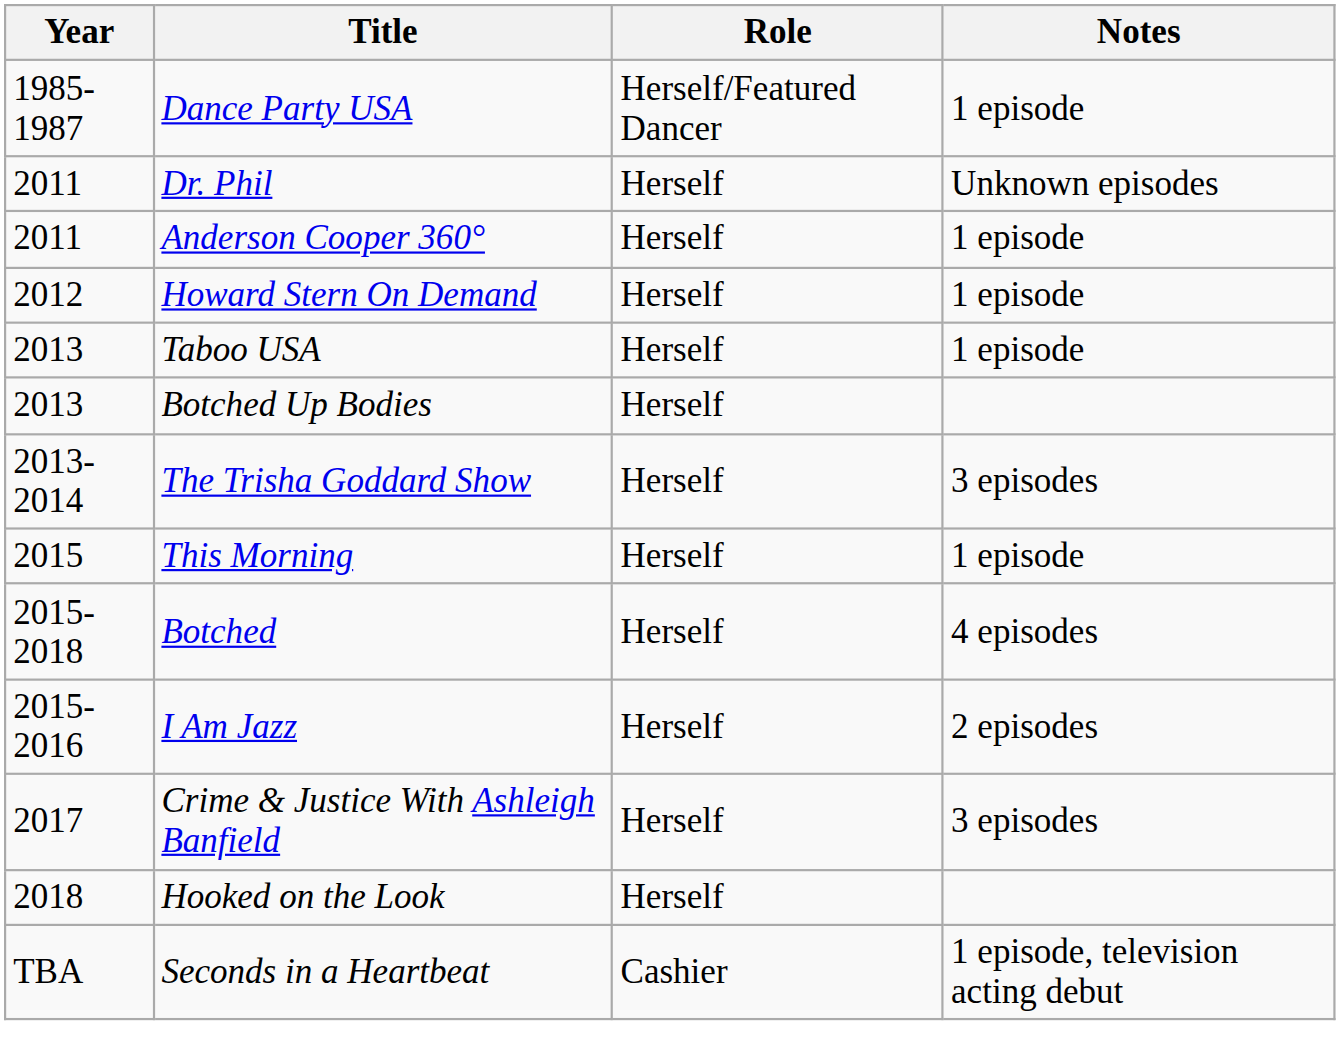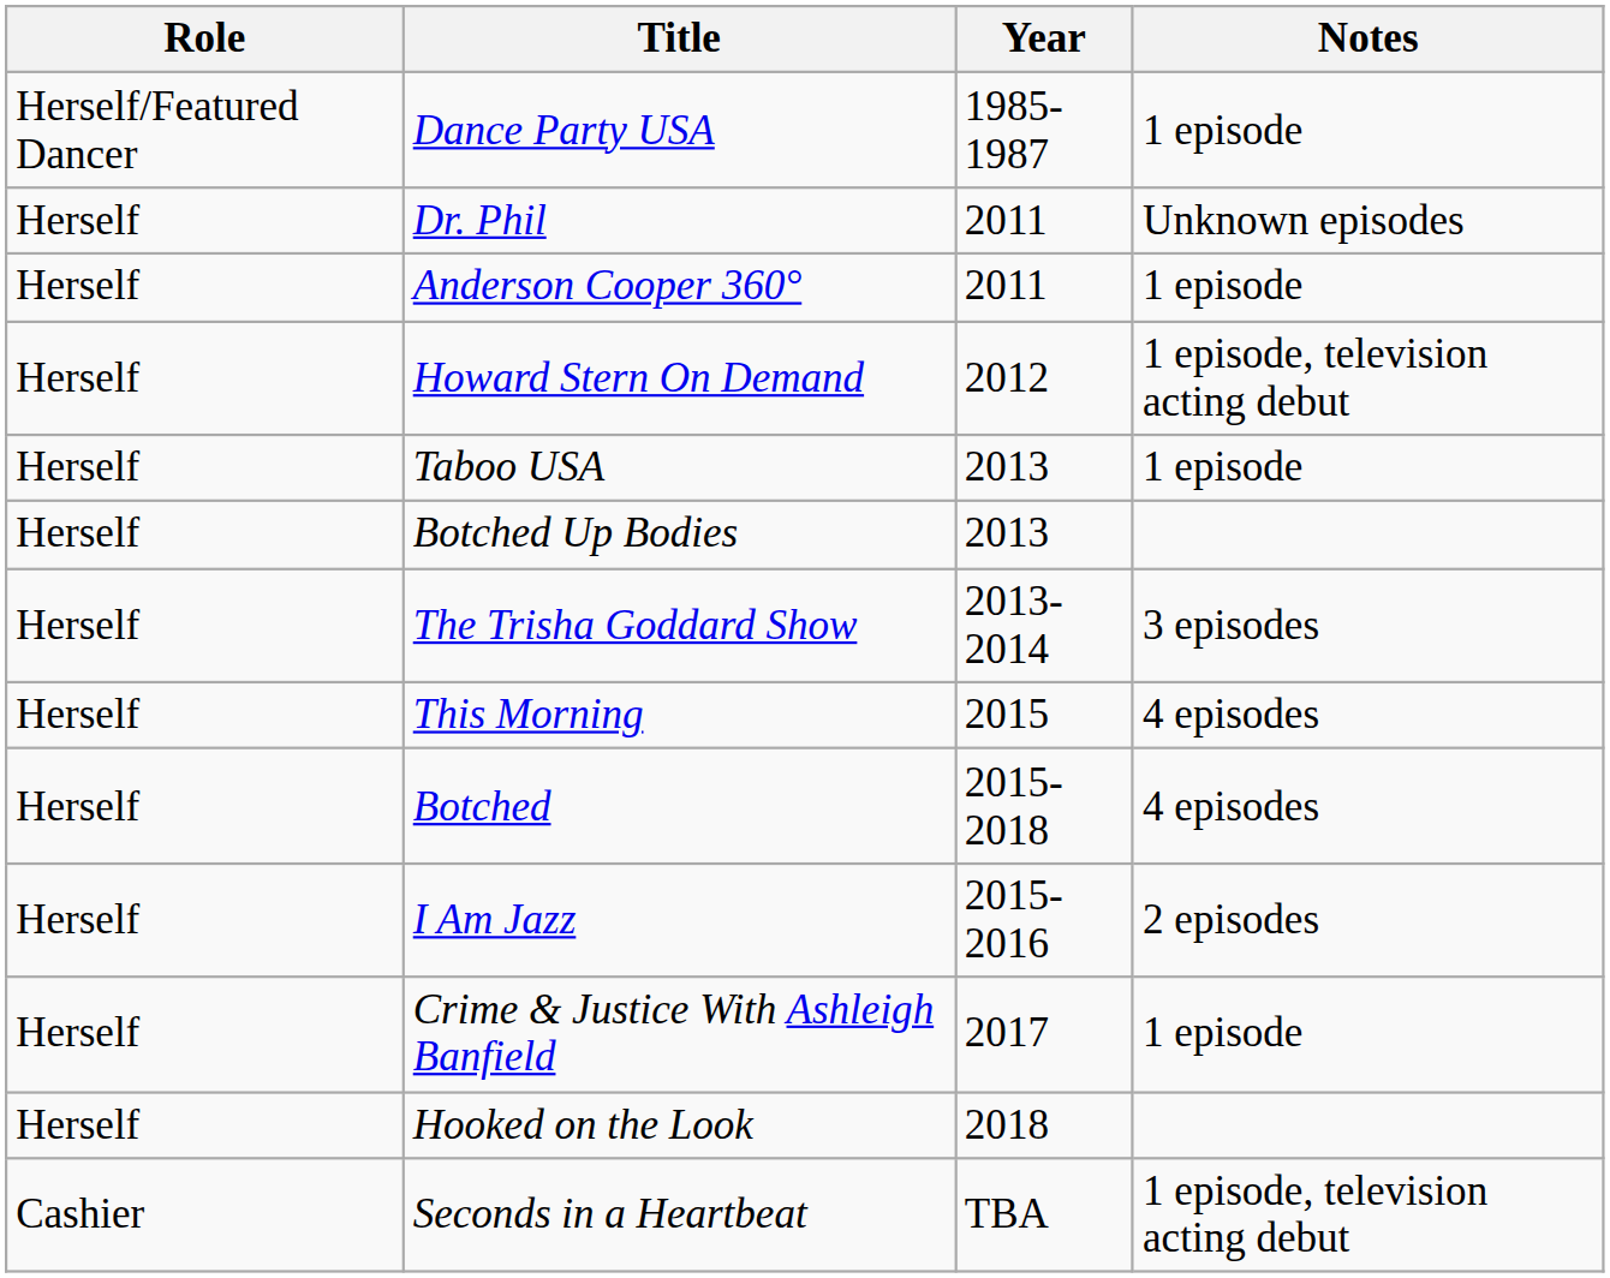columns swapped: Year <-> Role
Howard Stern On Demand | Notes: 1 episode -> 1 episode, television acting debut
This Morning | Notes: 1 episode -> 4 episodes
Crime & Justice With Ashleigh Banfield | Notes: 3 episodes -> 1 episode
